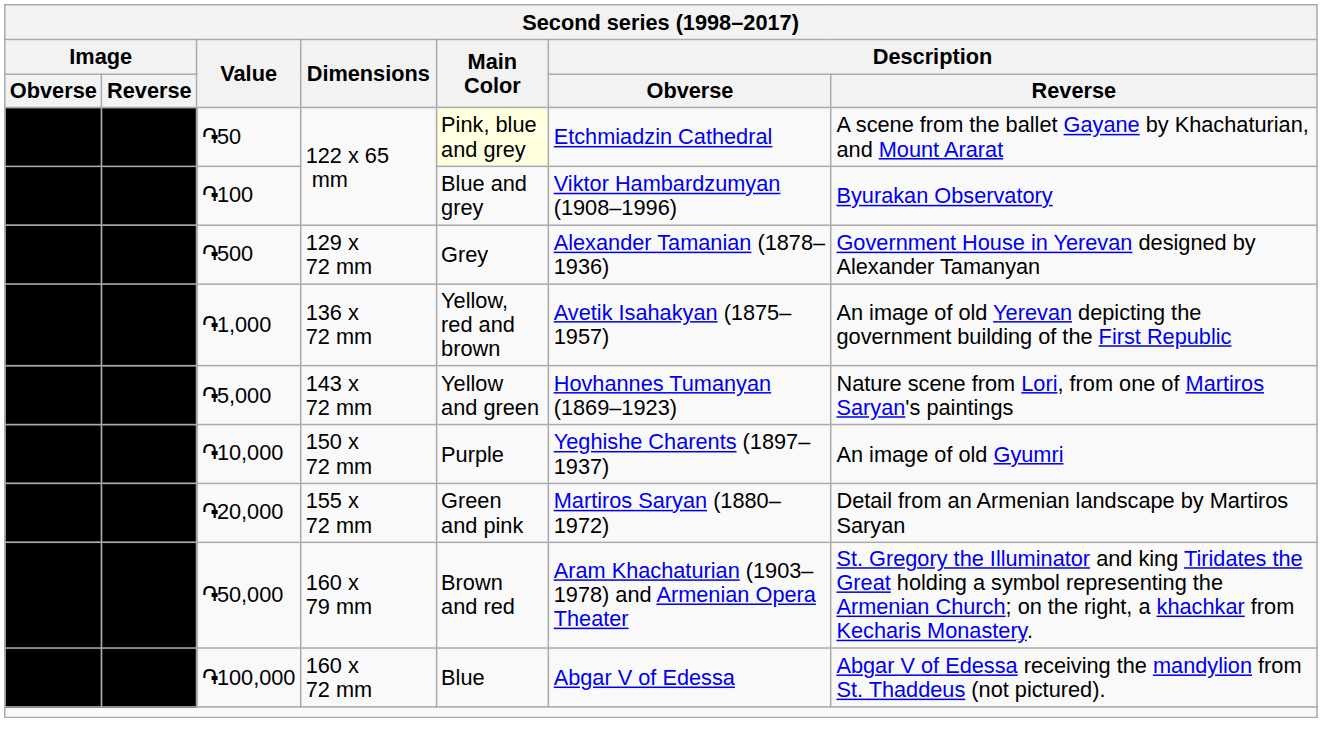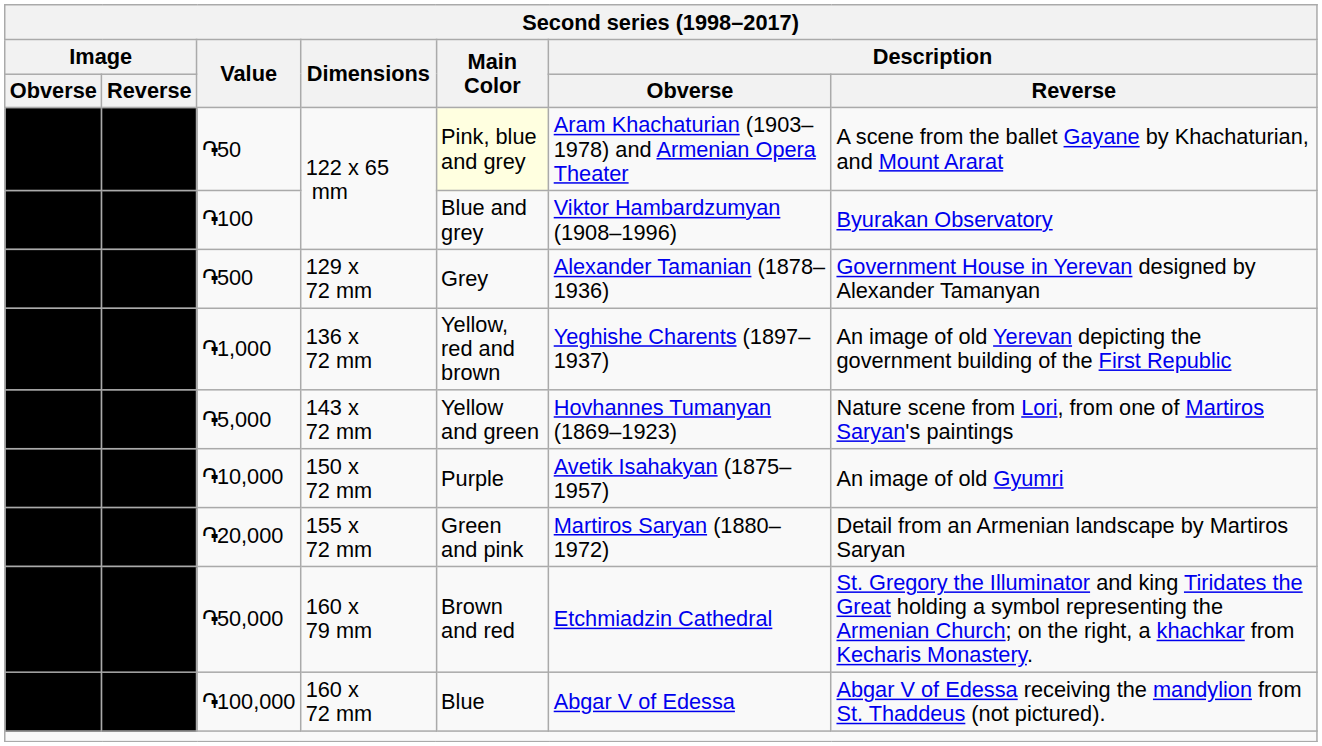֏50 / 122 x 65 mm | Description / Obverse: Etchmiadzin Cathedral -> Aram Khachaturian (1903–1978) and Armenian Opera Theater
136 x 72 mm | Description / Obverse: Avetik Isahakyan (1875–1957) -> Yeghishe Charents (1897–1937)
150 x 72 mm | Description / Obverse: Yeghishe Charents (1897–1937) -> Avetik Isahakyan (1875–1957)
160 x 79 mm | Description / Obverse: Aram Khachaturian (1903–1978) and Armenian Opera Theater -> Etchmiadzin Cathedral
